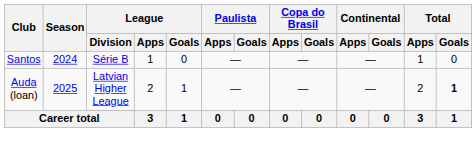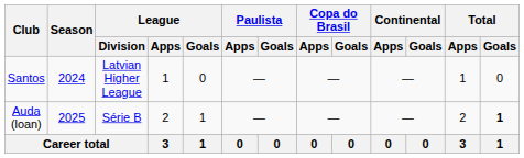Santos | League / Division: Série B -> Latvian Higher League
Auda (loan) | League / Division: Latvian Higher League -> Série B
